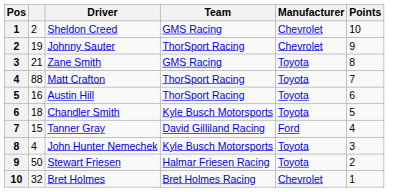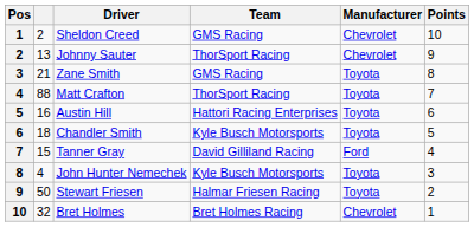Johnny Sauter | column 2: 19 -> 13
Austin Hill | Team: ThorSport Racing -> Hattori Racing Enterprises
